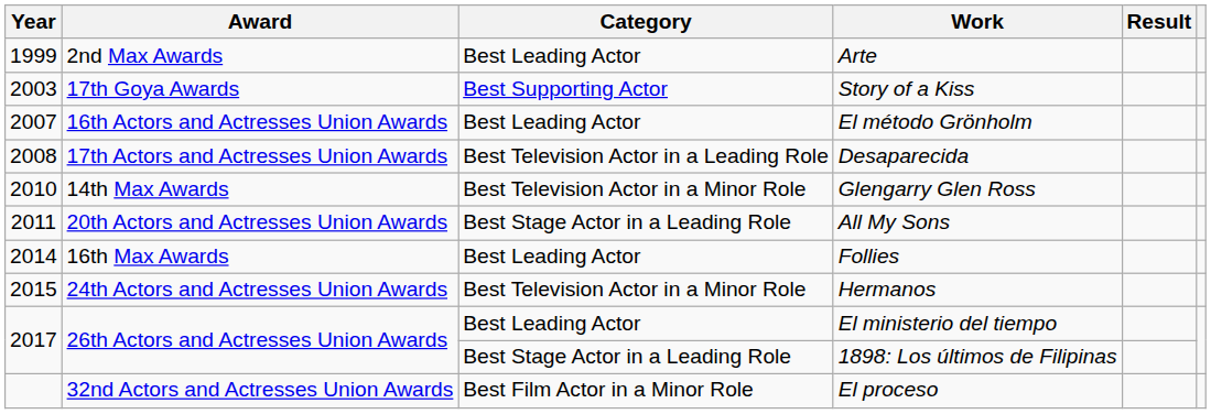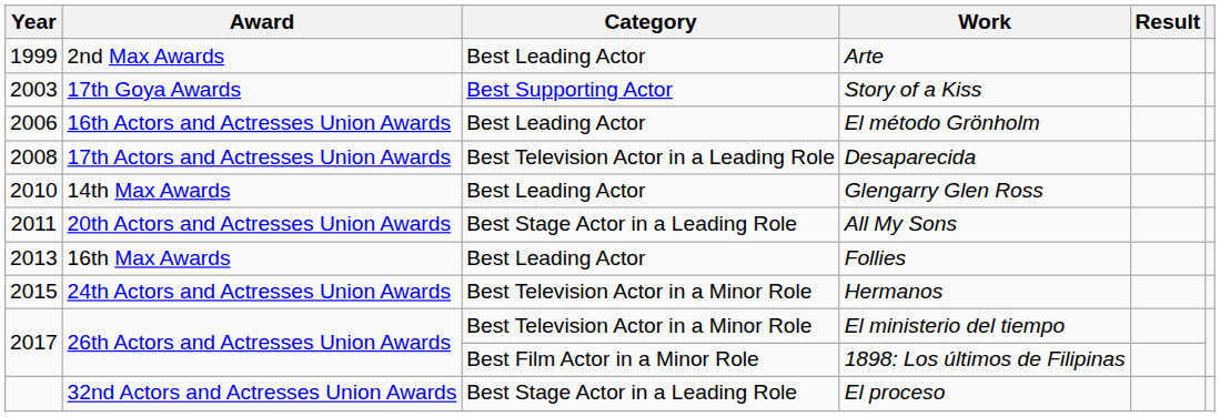El método Grönholm | Year: 2007 -> 2006
Glengarry Glen Ross | Category: Best Television Actor in a Minor Role -> Best Leading Actor
Follies | Year: 2014 -> 2013
El ministerio del tiempo | Category: Best Leading Actor -> Best Television Actor in a Minor Role
1898: Los últimos de Filipinas | Category: Best Stage Actor in a Leading Role -> Best Film Actor in a Minor Role
El proceso | Category: Best Film Actor in a Minor Role -> Best Stage Actor in a Leading Role
